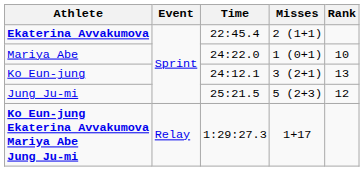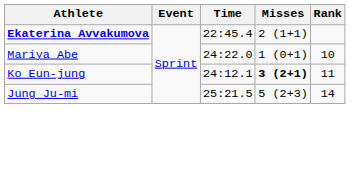Ko Eun-jung | Misses: normal -> bold
Ko Eun-jung | Rank: 13 -> 11
Jung Ju-mi | Rank: 12 -> 14
- row: Ko Eun-jung Ekaterina Avvakumova Mariya Abe Jung Ju-mi | Relay | 1:29:27.3 | 1+17
